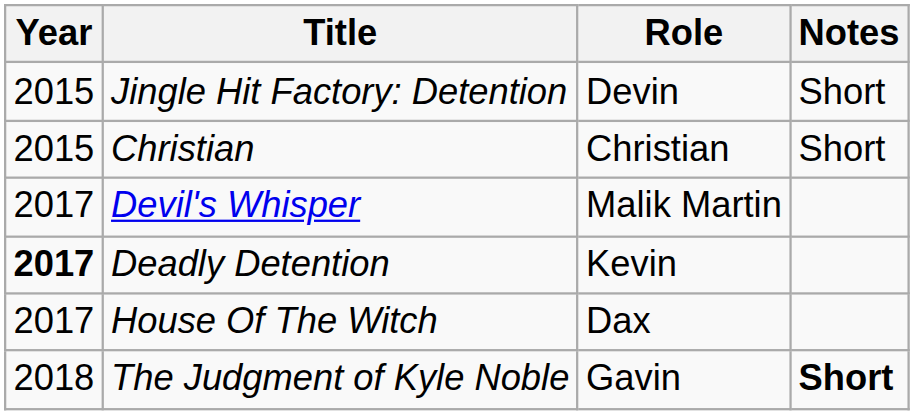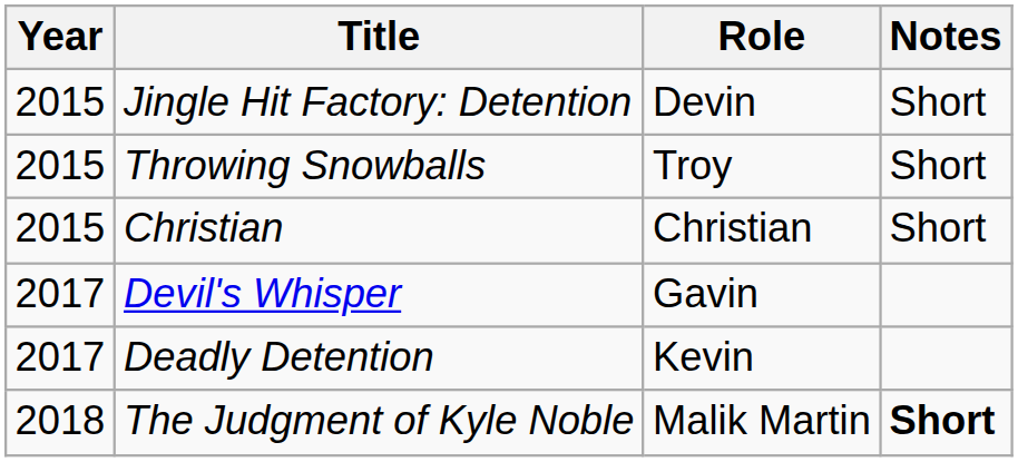+ row: 2015 | Throwing Snowballs | Troy | Short
Devil's Whisper | Role: Malik Martin -> Gavin
Deadly Detention | Year: bold -> normal
- row: 2017 | House Of The Witch | Dax
The Judgment of Kyle Noble | Role: Gavin -> Malik Martin
